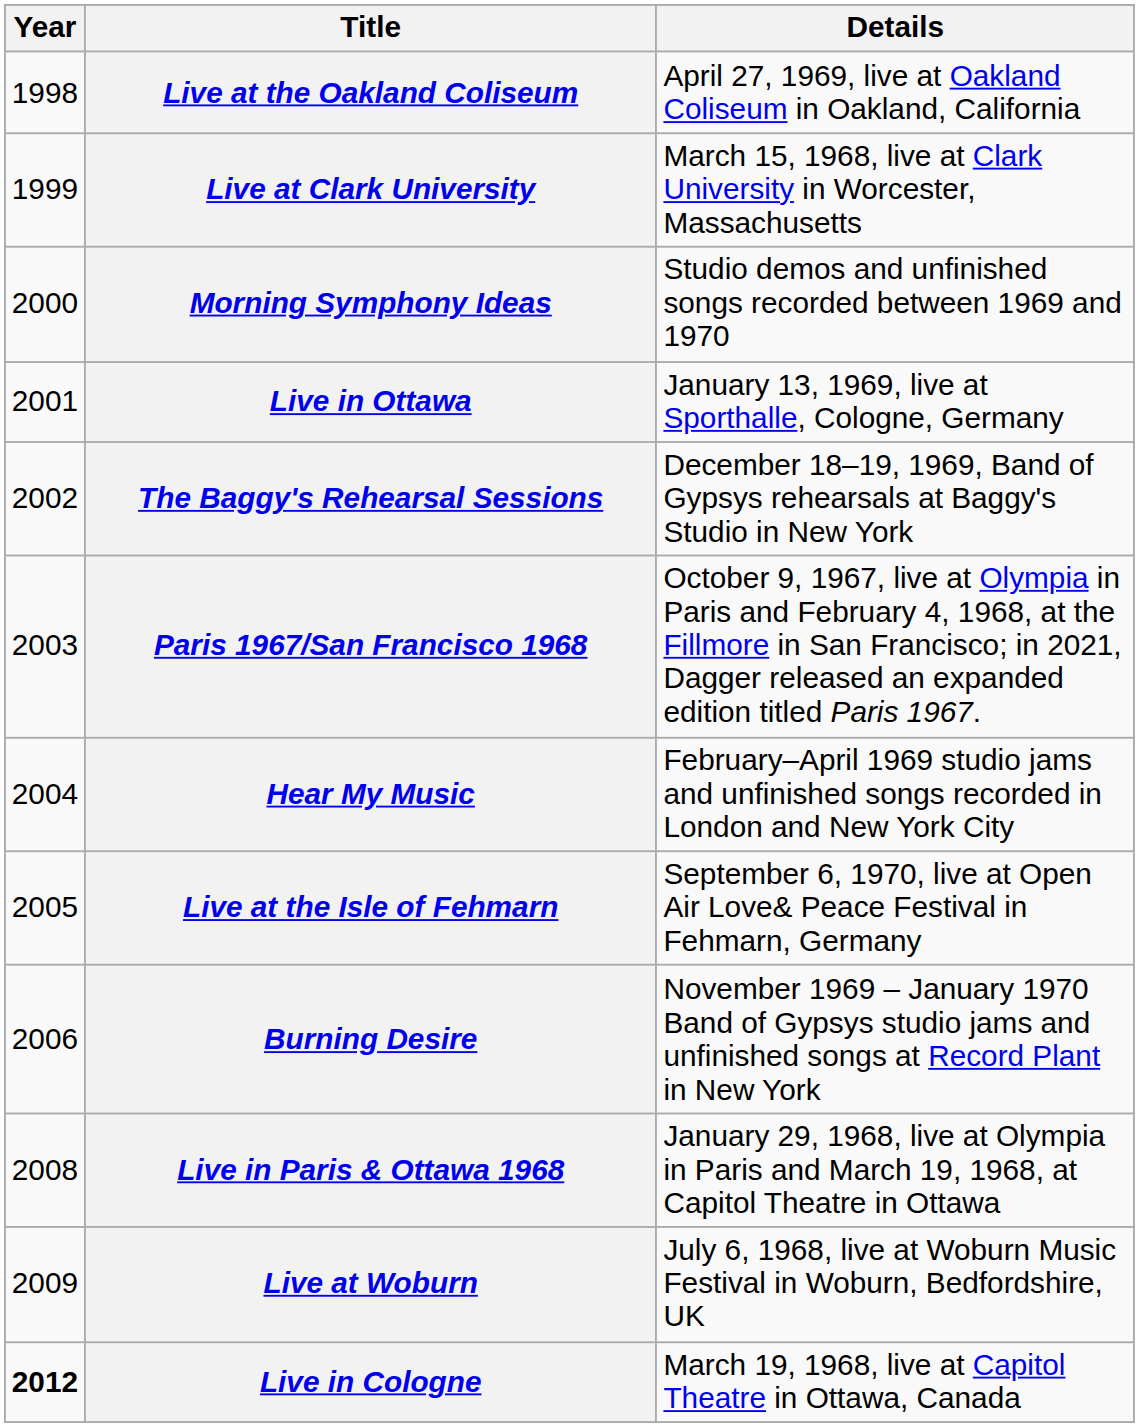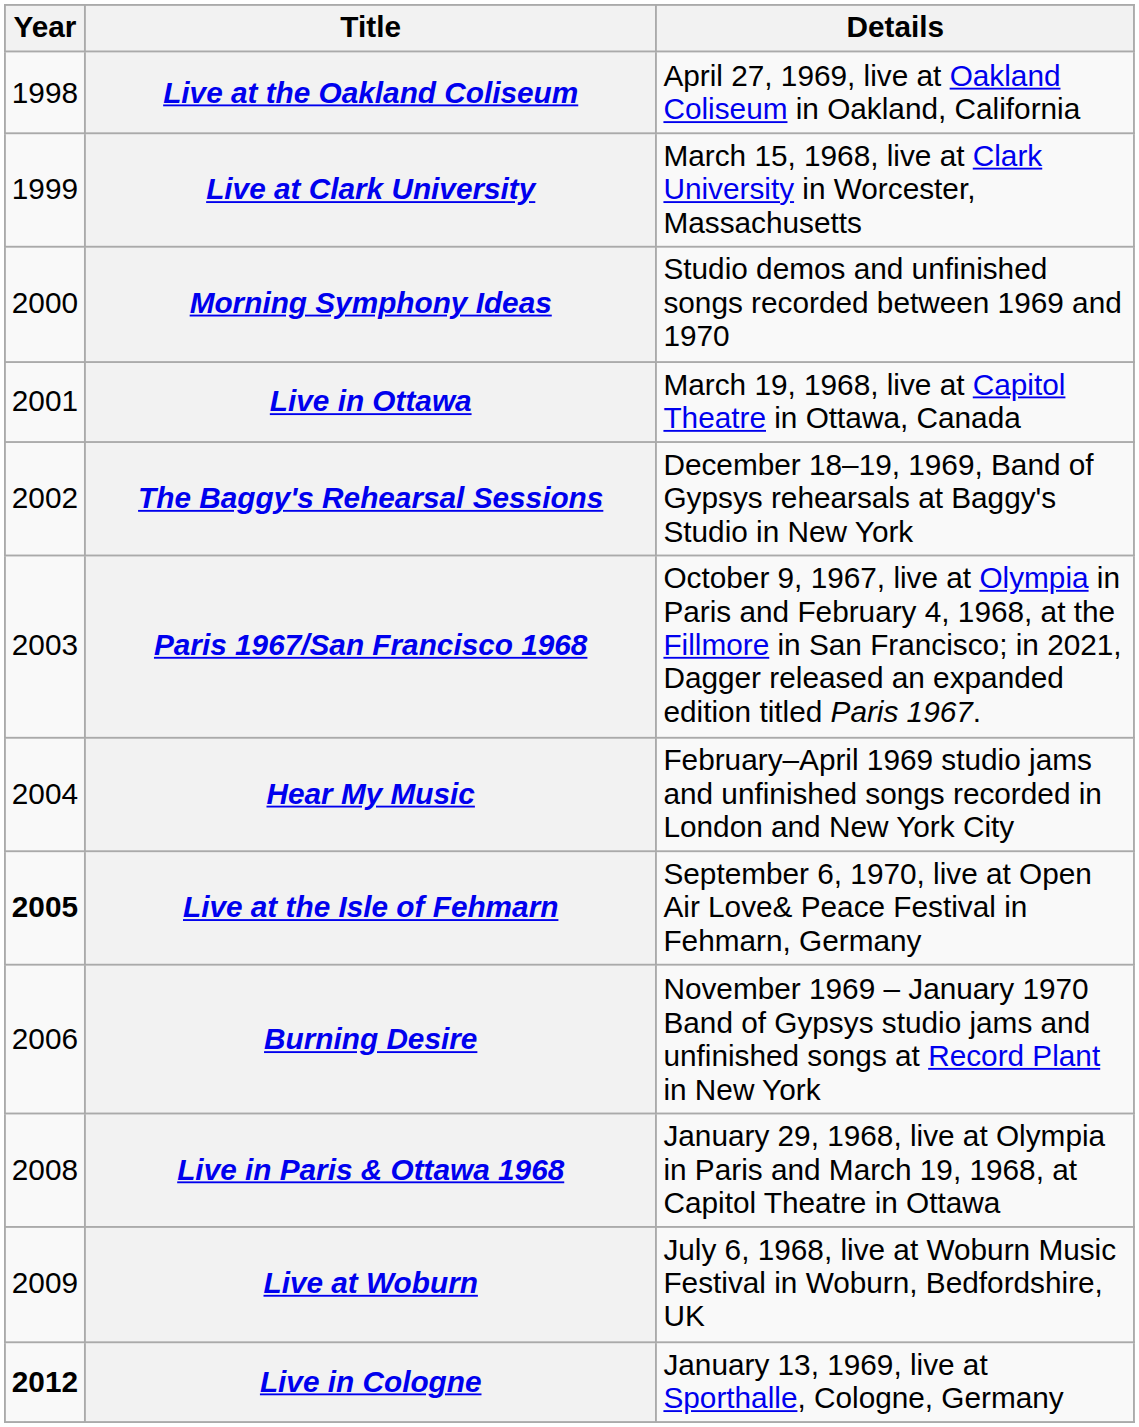Live in Ottawa | Details: January 13, 1969, live at Sporthalle, Cologne, Germany -> March 19, 1968, live at Capitol Theatre in Ottawa, Canada
Live at the Isle of Fehmarn | Year: normal -> bold
Live in Cologne | Details: March 19, 1968, live at Capitol Theatre in Ottawa, Canada -> January 13, 1969, live at Sporthalle, Cologne, Germany
